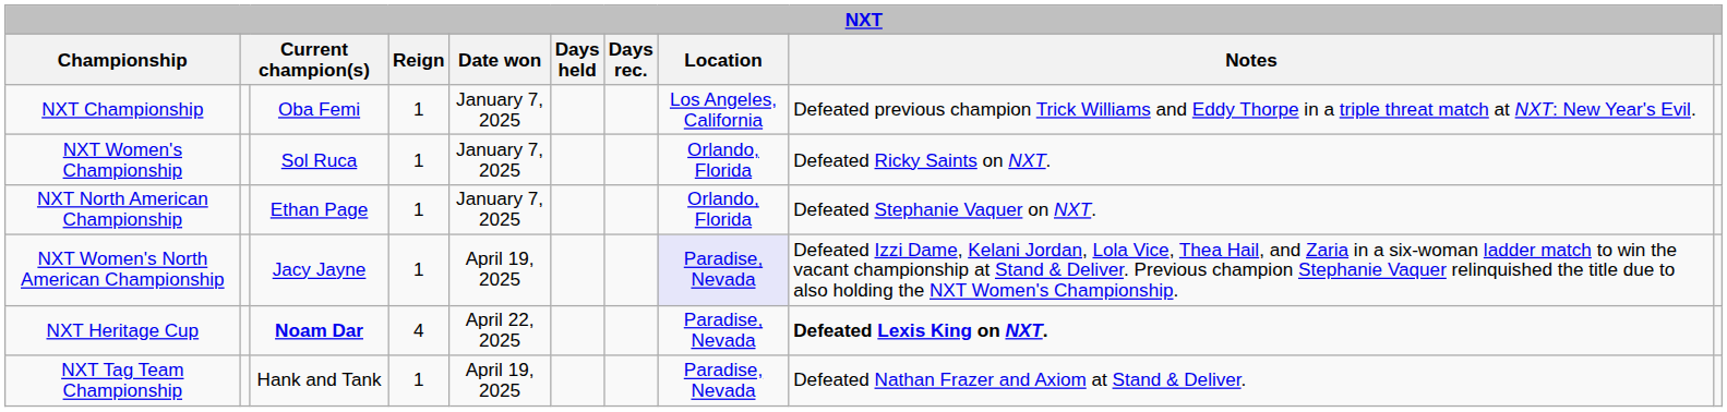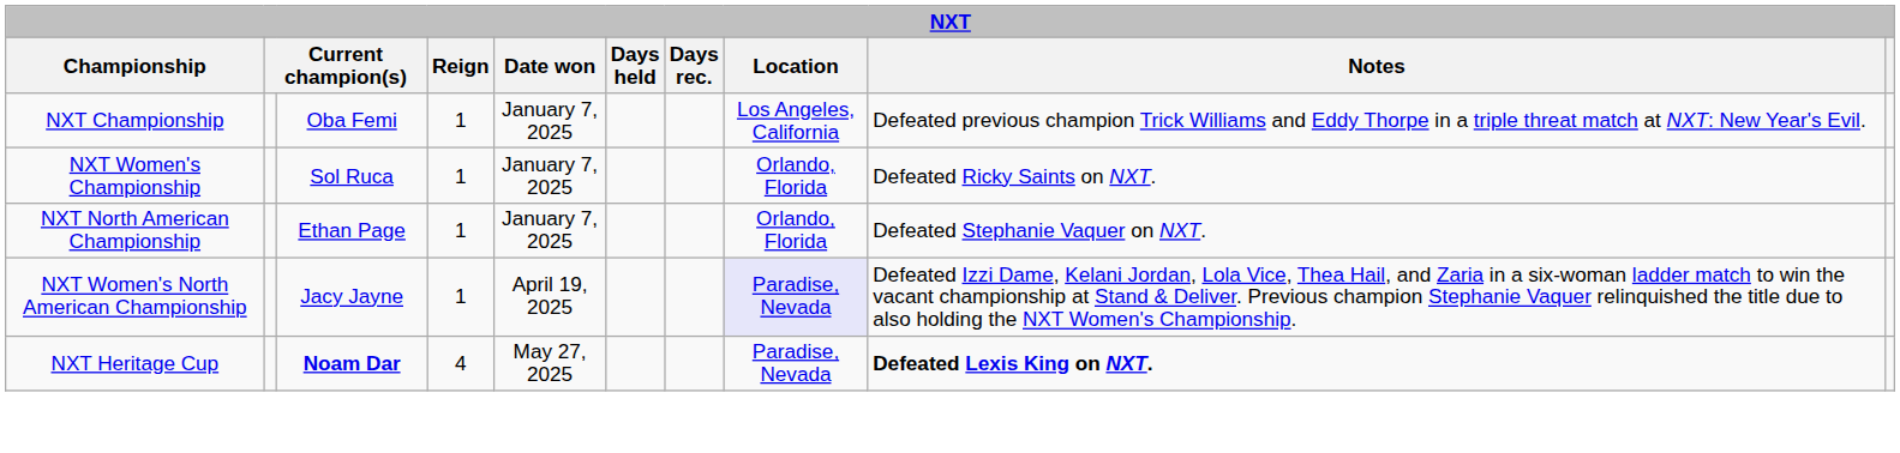NXT Heritage Cup | Date won: April 22, 2025 -> May 27, 2025
- row: NXT Tag Team Championship | Hank and Tank | 1 | April 19, 2025 | Paradise, Nevada | Defeated Nathan Frazer and Axiom at Stand & Deliver.
